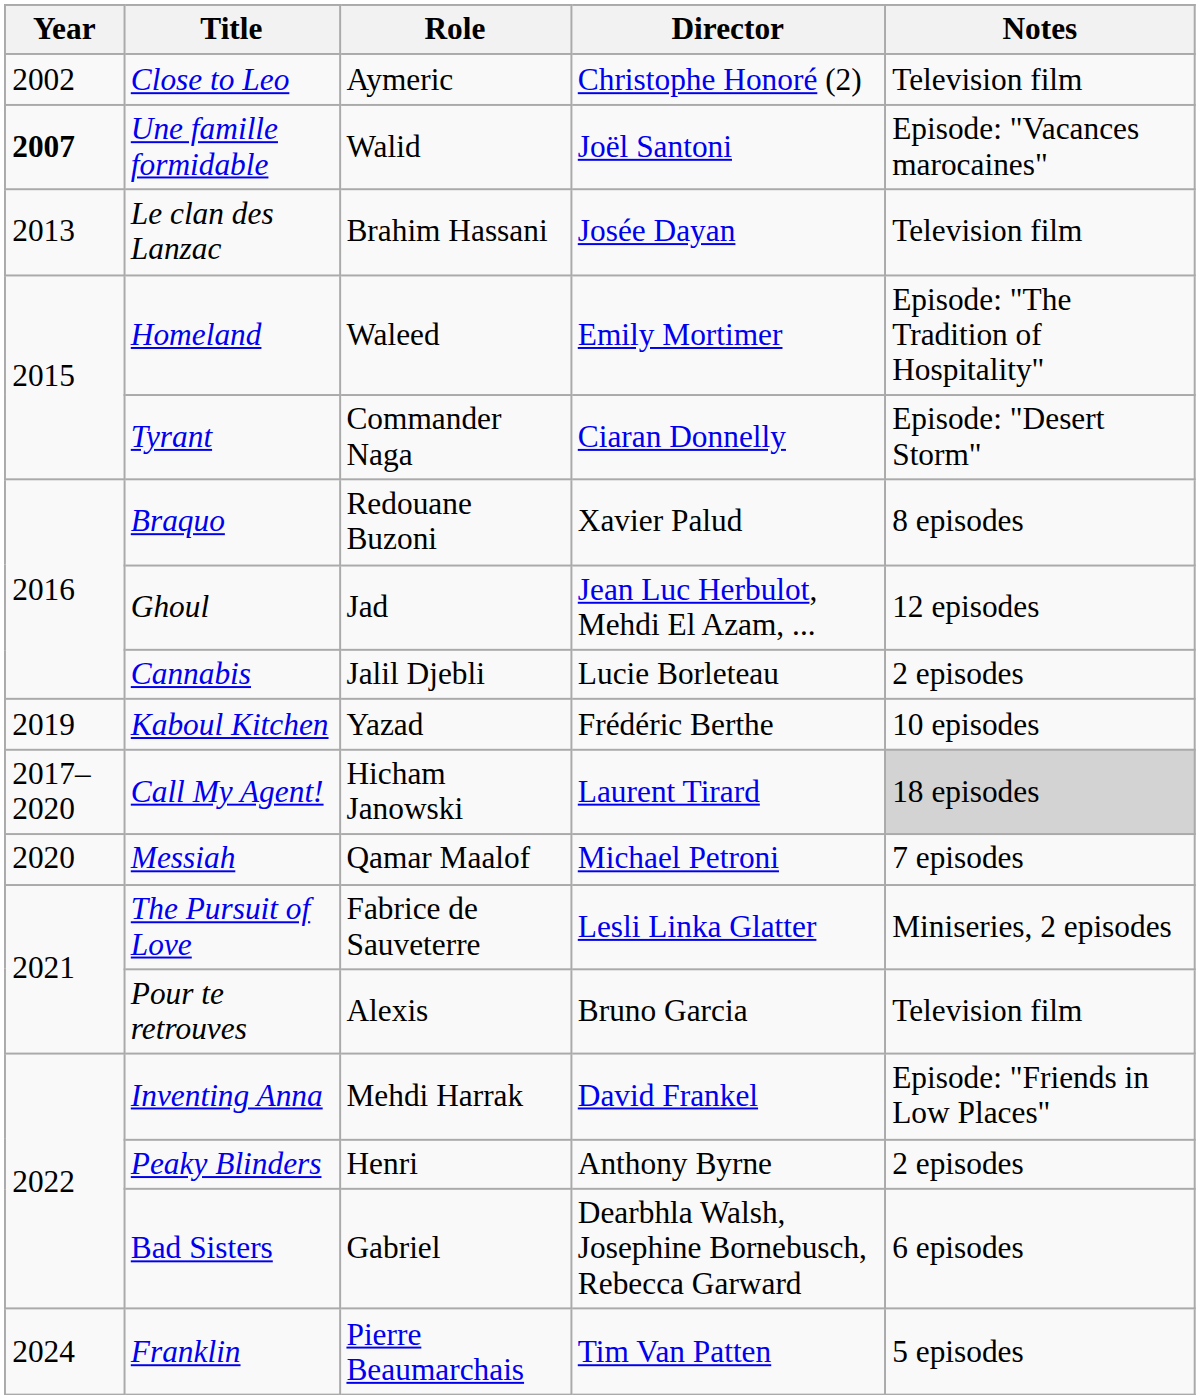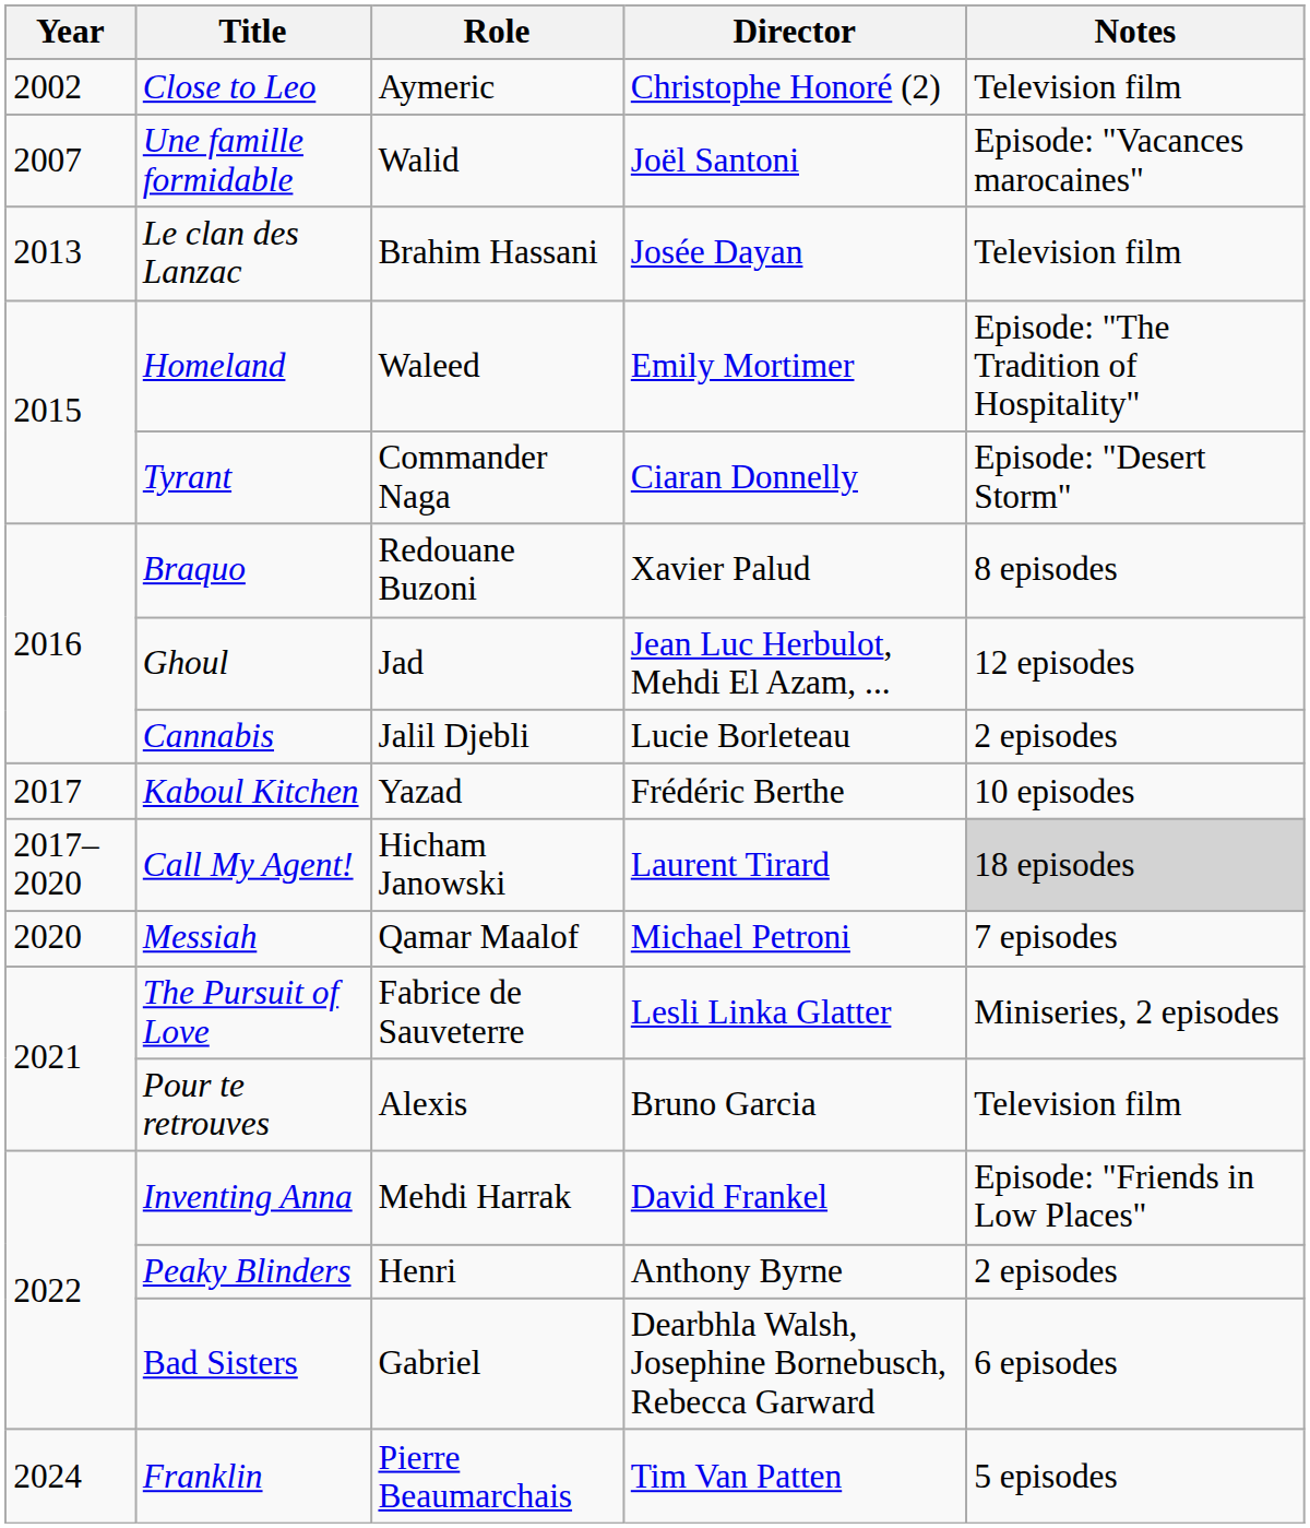Une famille formidable | Year: bold -> normal
Kaboul Kitchen | Year: 2019 -> 2017
